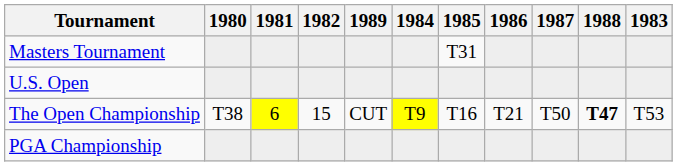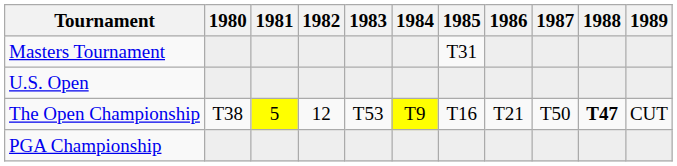columns swapped: 1983 <-> 1989
The Open Championship | 1981: 6 -> 5
The Open Championship | 1982: 15 -> 12
